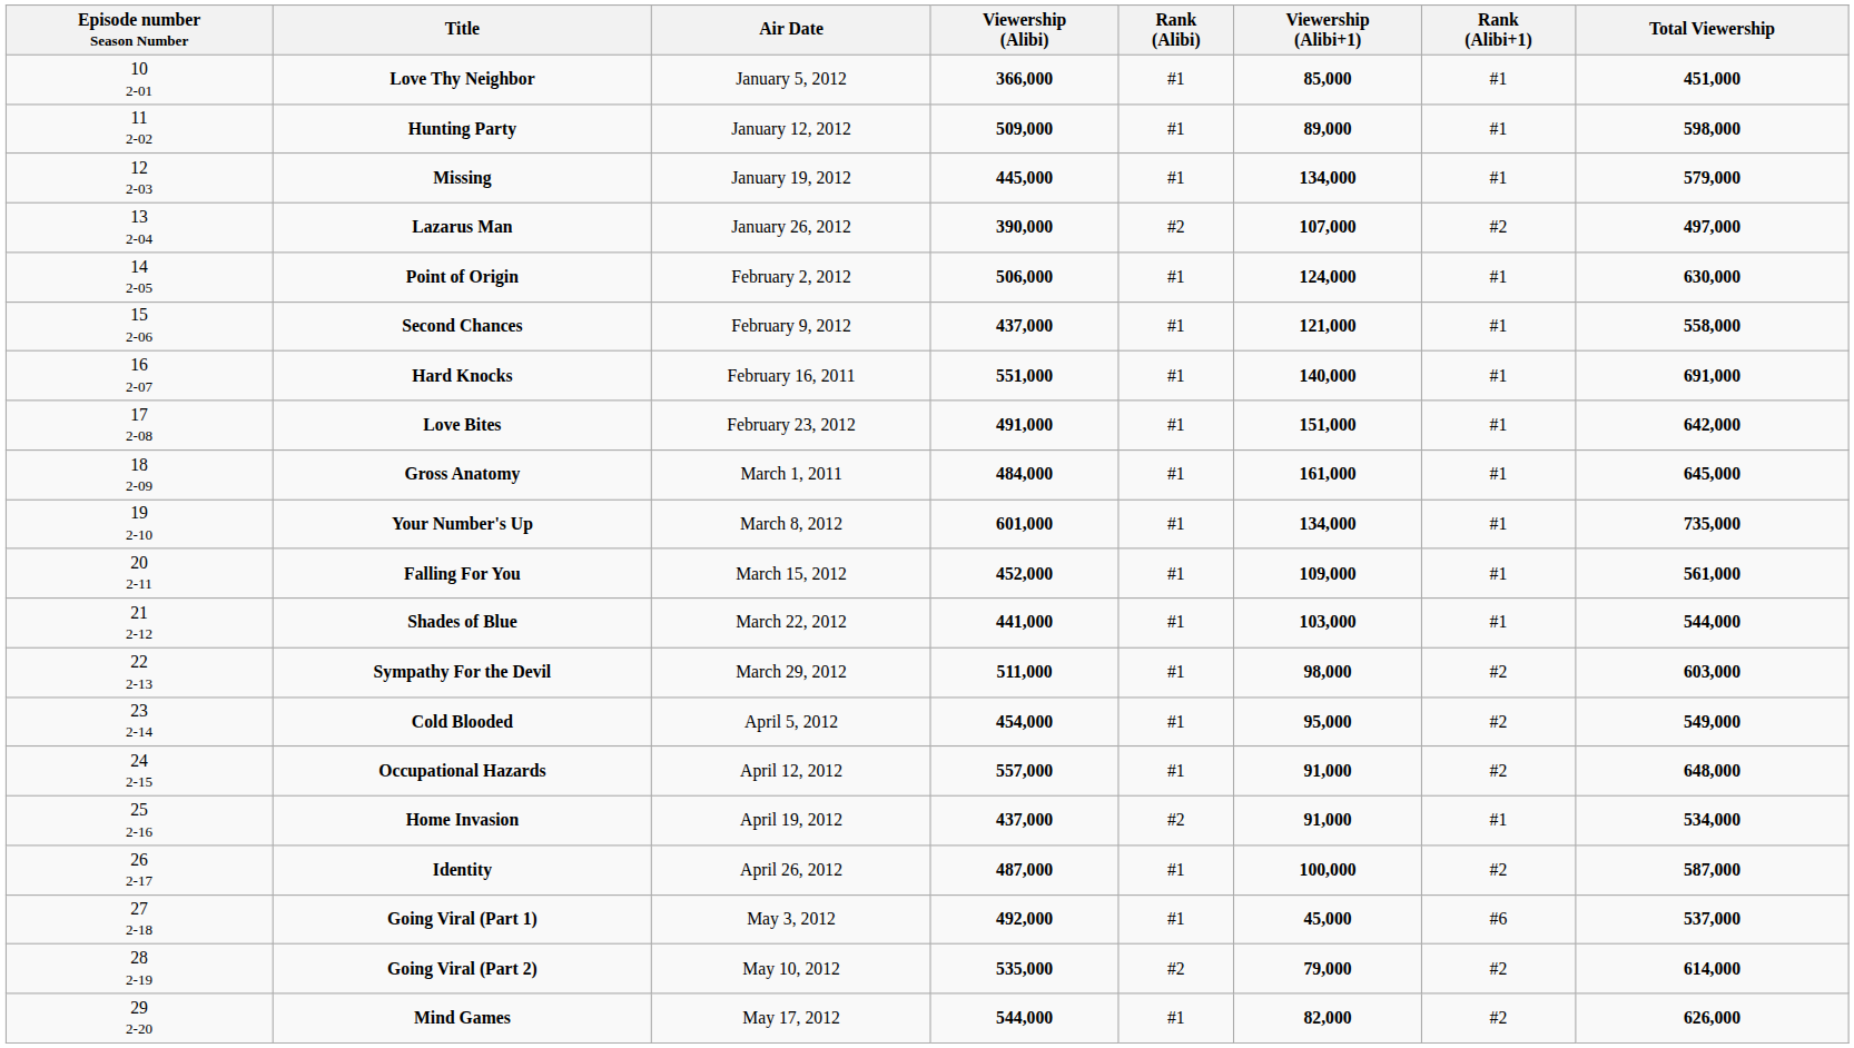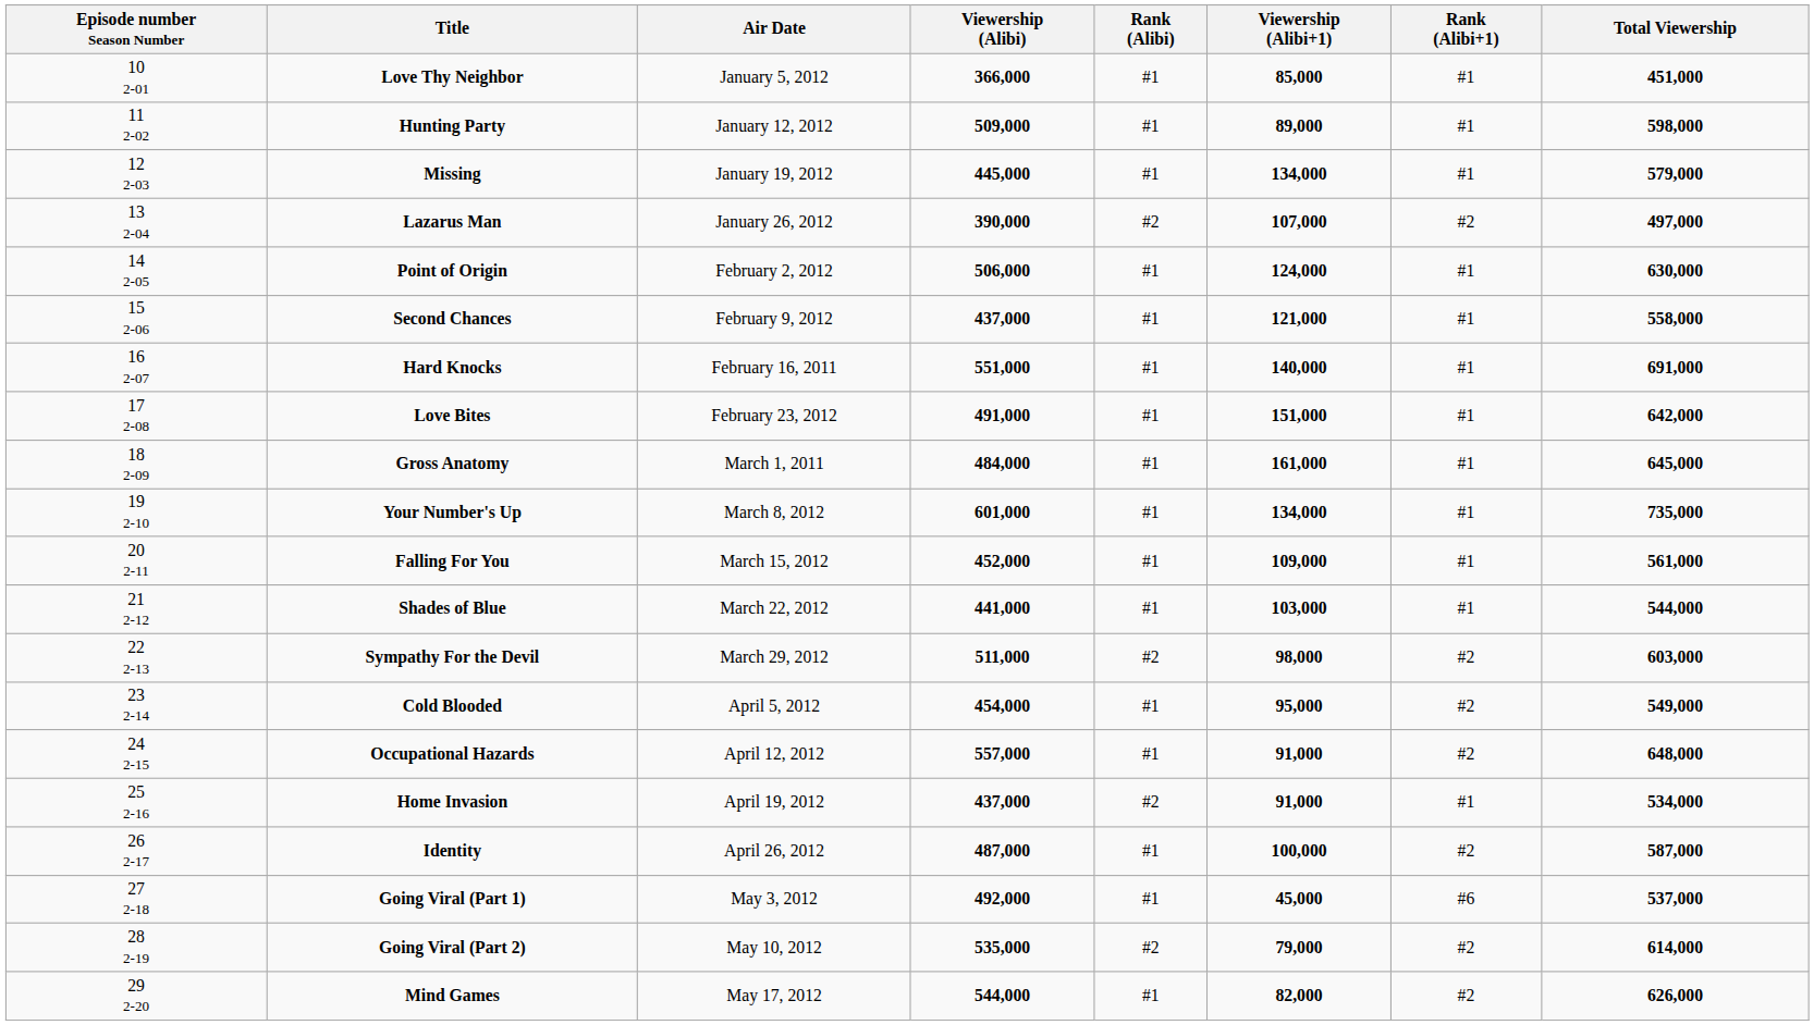Sympathy For the Devil | Rank (Alibi): #1 -> #2
